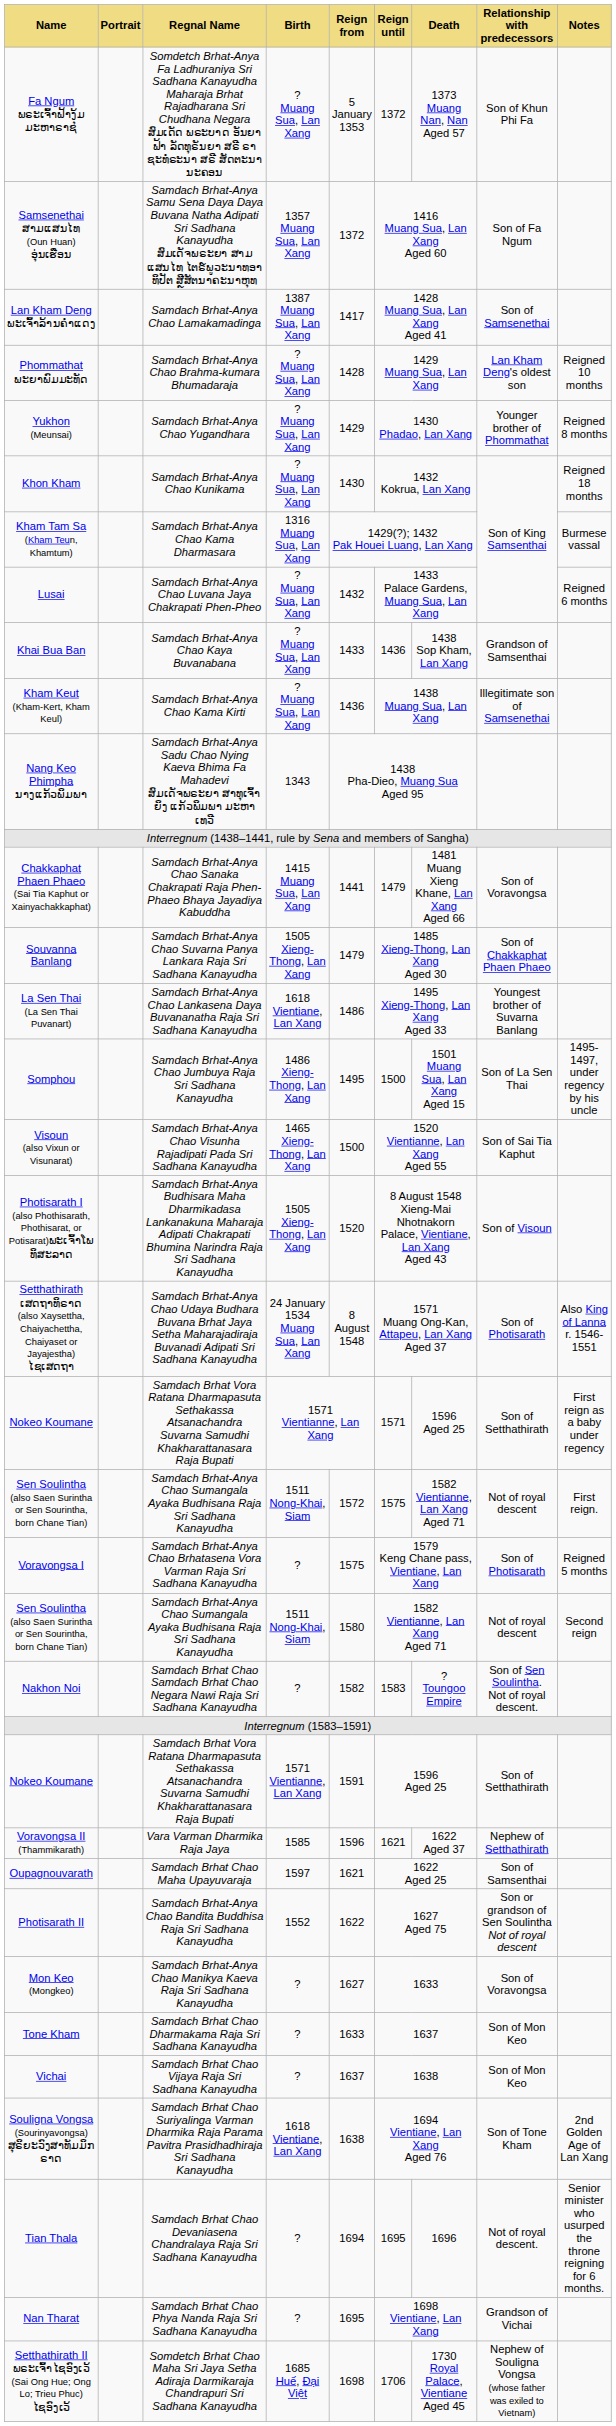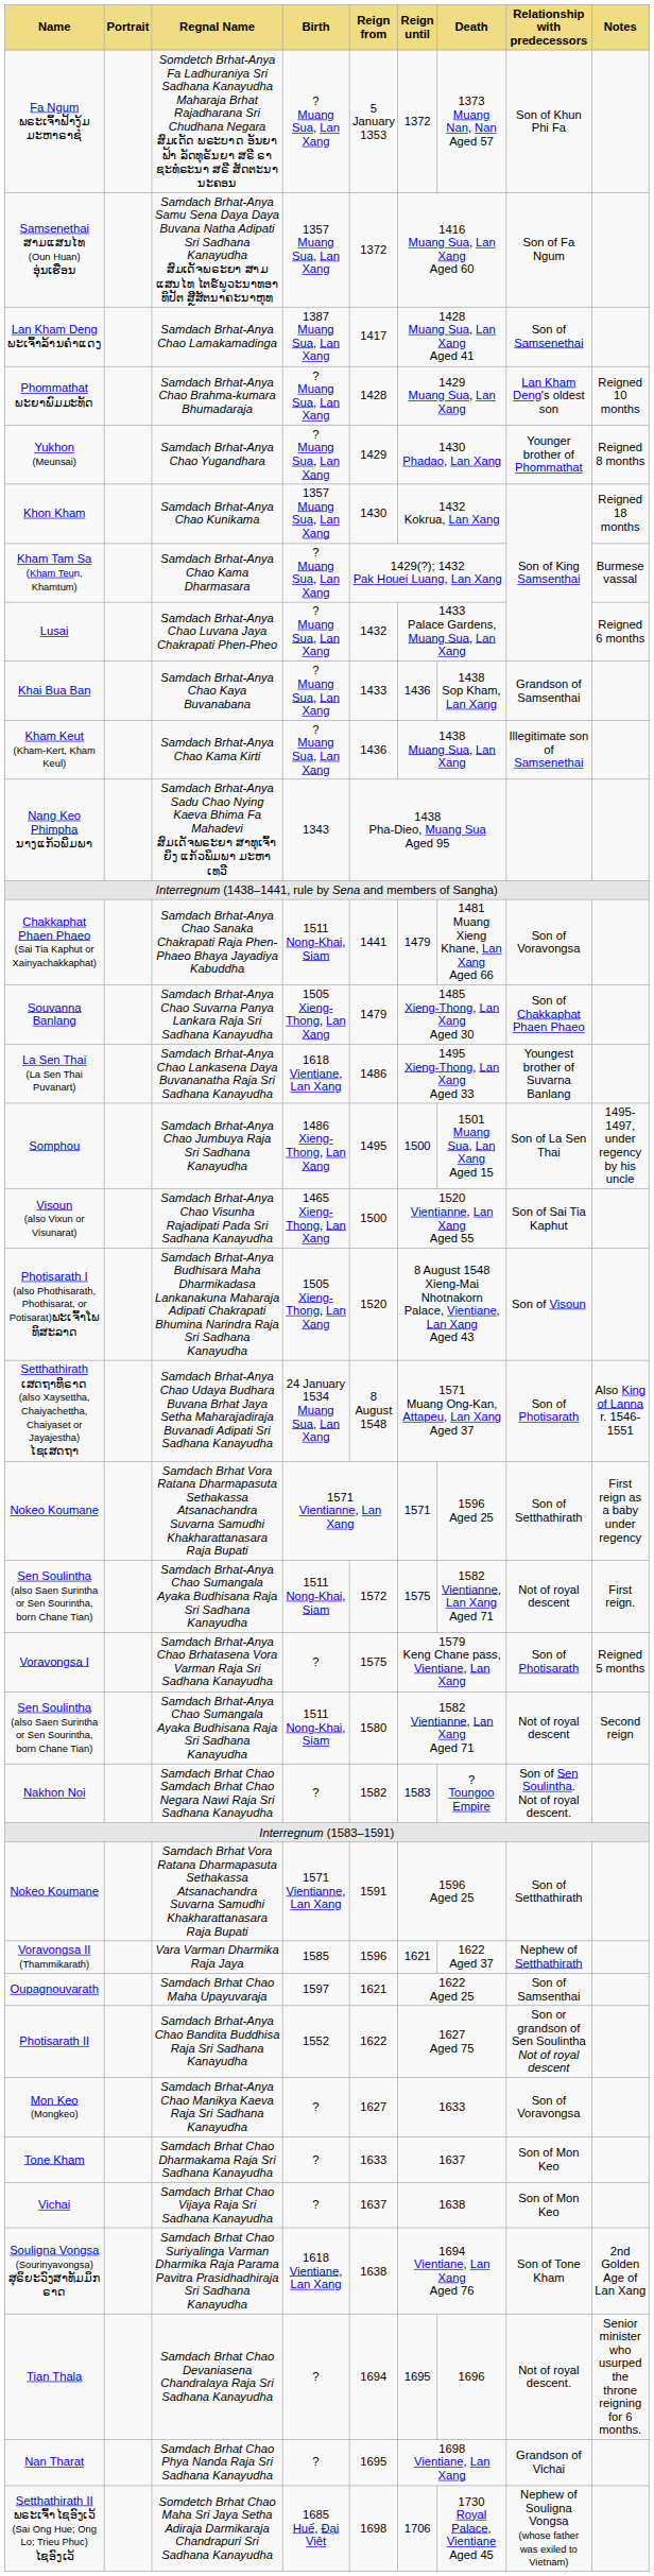Khon Kham | Birth: ? Muang Sua, Lan Xang -> 1357 Muang Sua, Lan Xang
Kham Tam Sa (Kham Teun, Khamtum) | Birth: 1316 Muang Sua, Lan Xang -> ? Muang Sua, Lan Xang
Chakkaphat Phaen Phaeo (Sai Tia Kaphut or Xainyachakkaphat) | Birth: 1415 Muang Sua, Lan Xang -> 1511 Nong-Khai, Siam
